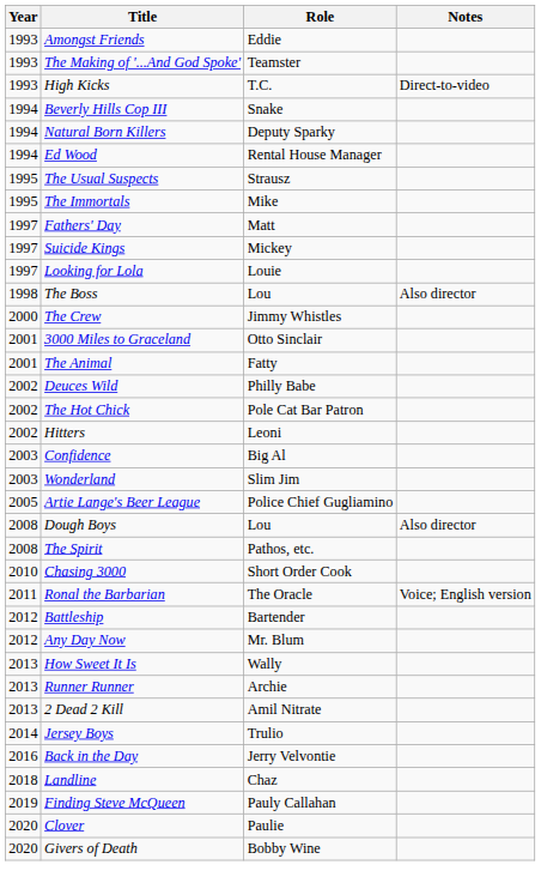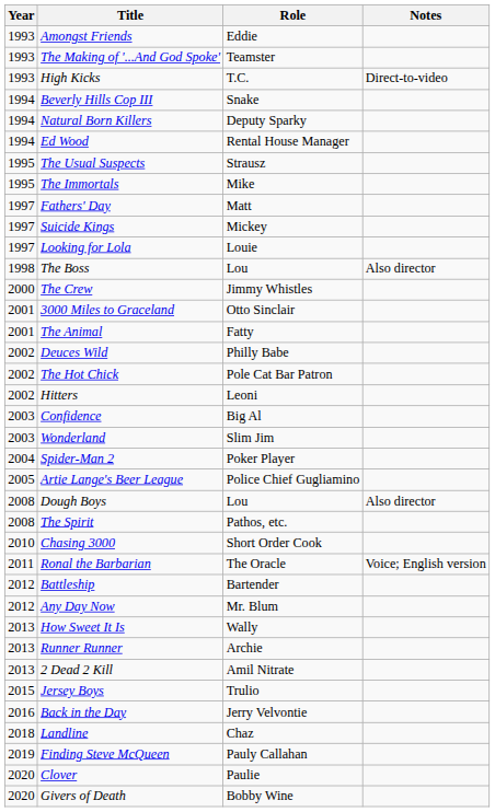+ row: 2004 | Spider-Man 2 | Poker Player
Jersey Boys | Year: 2014 -> 2015
